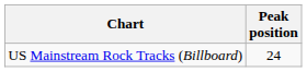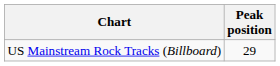US Mainstream Rock Tracks (Billboard) | Peak position: 24 -> 29
